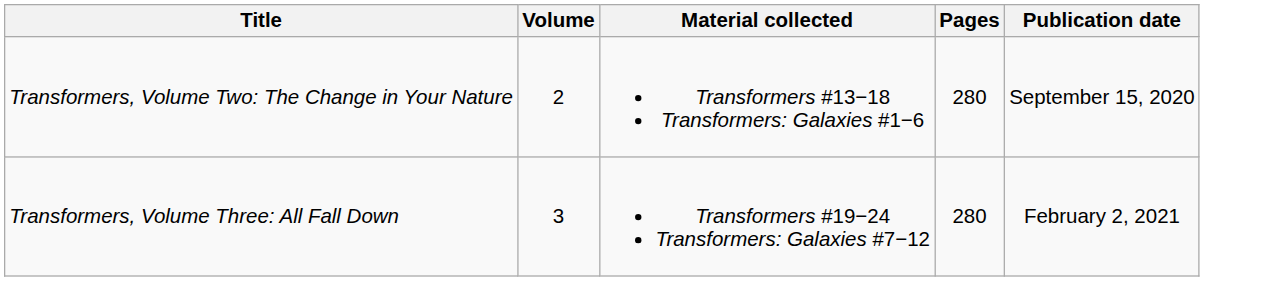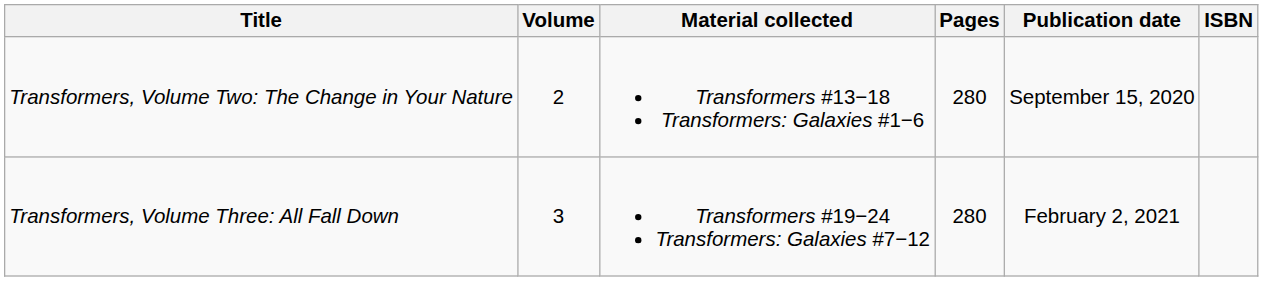+ column: ISBN
